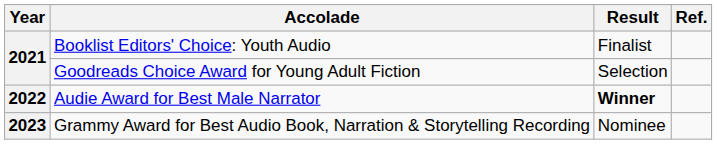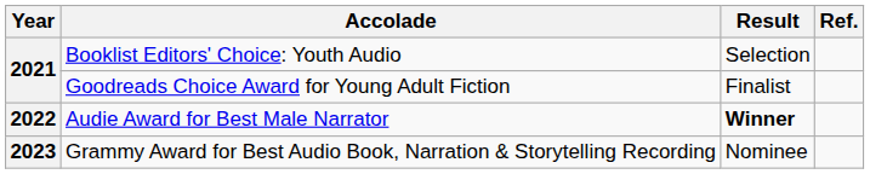Booklist Editors' Choice: Youth Audio | Result: Finalist -> Selection
Goodreads Choice Award for Young Adult Fiction | Result: Selection -> Finalist
